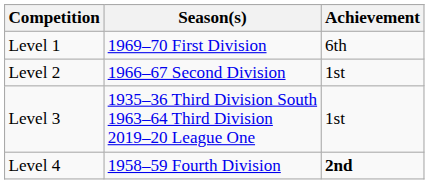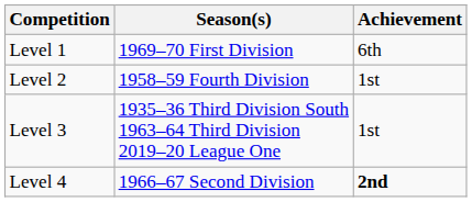Level 2 | Season(s): 1966–67 Second Division -> 1958–59 Fourth Division
Level 4 | Season(s): 1958–59 Fourth Division -> 1966–67 Second Division
